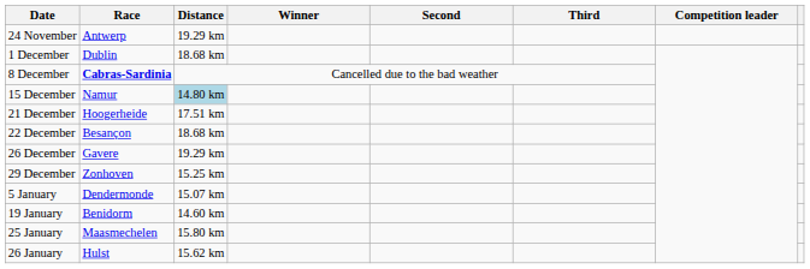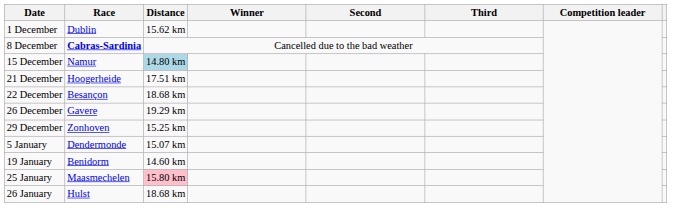- row: 24 November | Antwerp | 19.29 km
1 December | Distance: 18.68 km -> 15.62 km
25 January | Distance: no background -> pink background
26 January | Distance: 15.62 km -> 18.68 km
